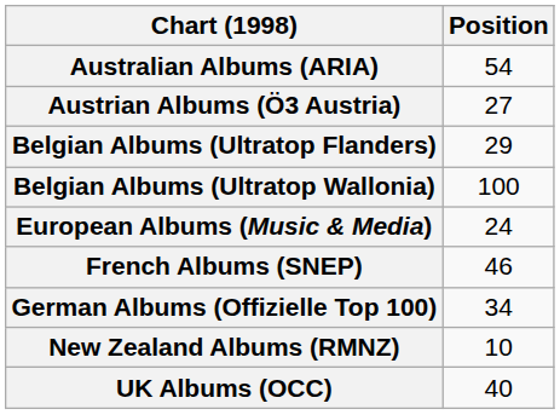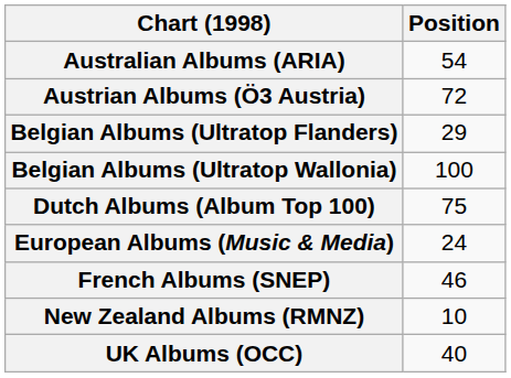Austrian Albums (Ö3 Austria) | Position: 27 -> 72
+ row: Dutch Albums (Album Top 100) | 75
- row: German Albums (Offizielle Top 100) | 34
